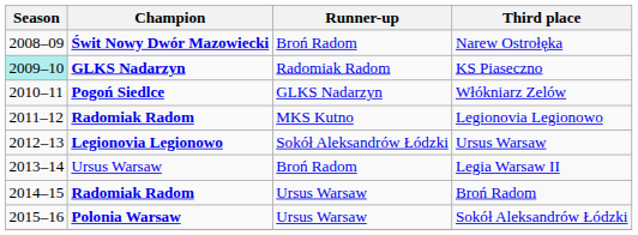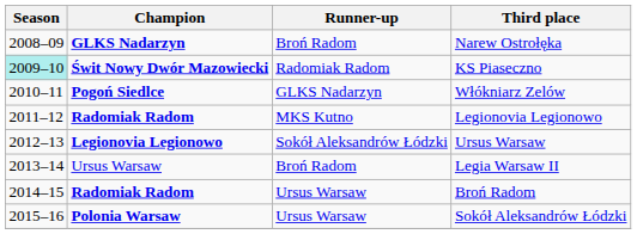Narew Ostrołęka | Champion: Świt Nowy Dwór Mazowiecki -> GLKS Nadarzyn
KS Piaseczno | Champion: GLKS Nadarzyn -> Świt Nowy Dwór Mazowiecki
